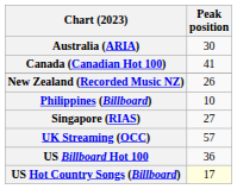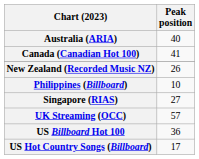Australia (ARIA) | Peak position: 30 -> 40
US Hot Country Songs (Billboard) | Peak position: lightyellow background -> no background
